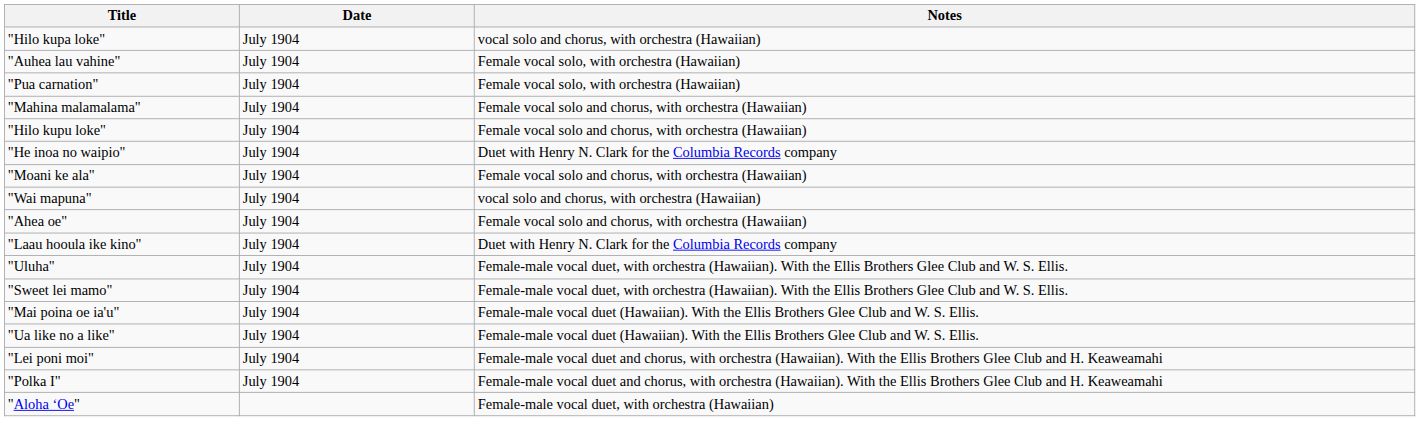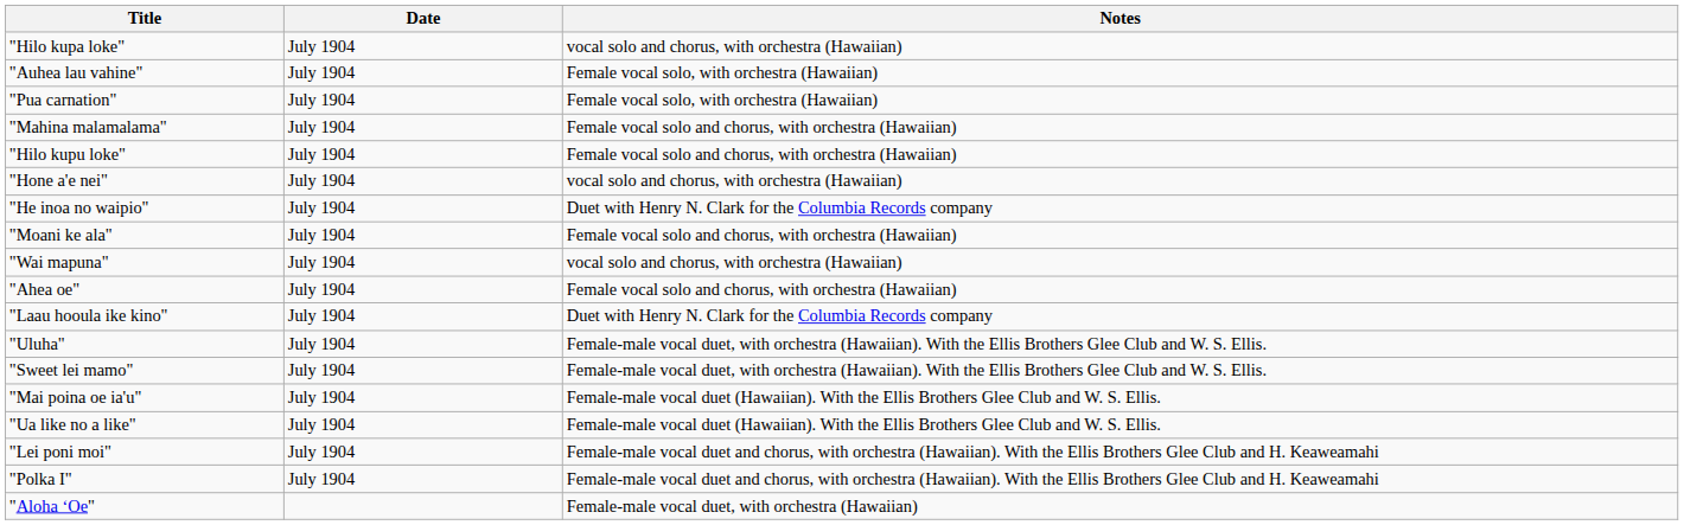+ row: "Hone a'e nei" | July 1904 | vocal solo and chorus, with orchestra (Hawaiian)
